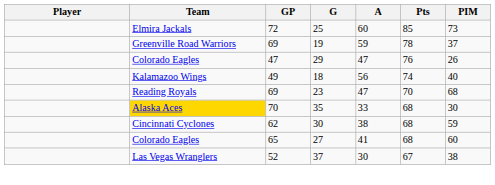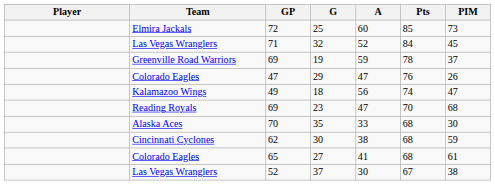+ row: Las Vegas Wranglers | 71 | 32 | 52 | 84 | 45
18 | PIM: 40 -> 47
35 | Team: gold background -> no background
27 | PIM: 60 -> 61
